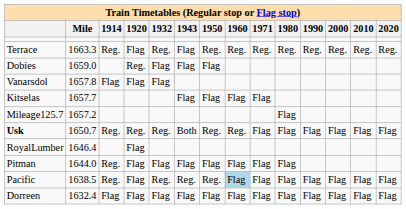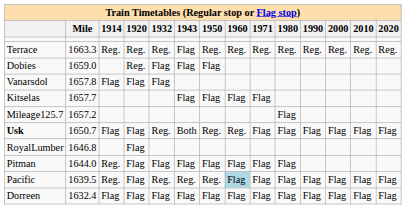Terrace | 1920: Flag -> Reg.
Usk | 1914: Reg. -> Flag
Usk | 1920: Reg. -> Flag
RoyalLumber | Mile: 1646.4 -> 1646.8
Pacific | Mile: 1638.5 -> 1639.5
